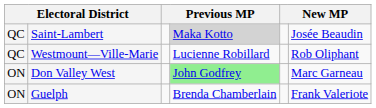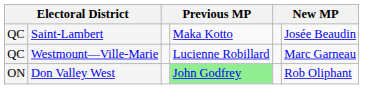Saint-Lambert | column 4: lightgrey background -> no background
Westmount—Ville-Marie | column 6: Rob Oliphant -> Marc Garneau
Don Valley West | column 6: Marc Garneau -> Rob Oliphant
- row: ON | Guelph | Brenda Chamberlain | Frank Valeriote
